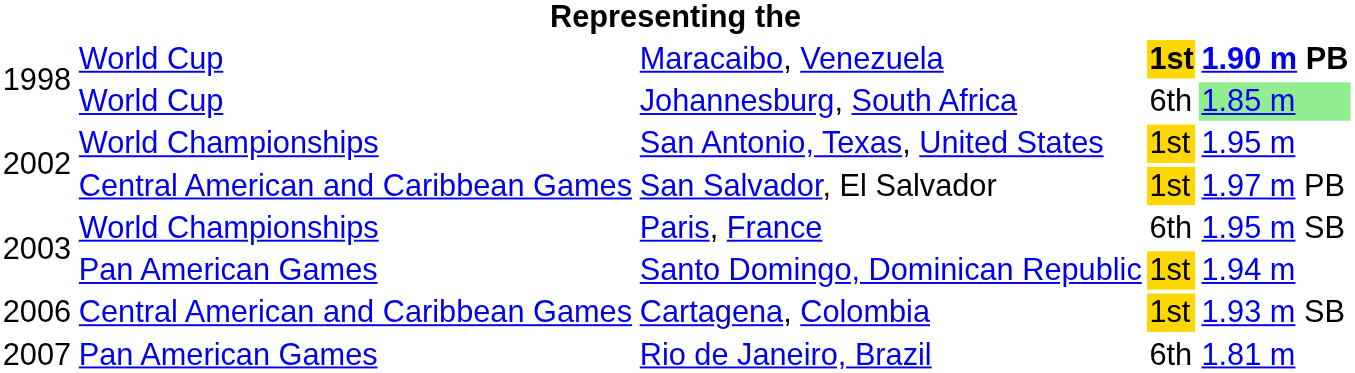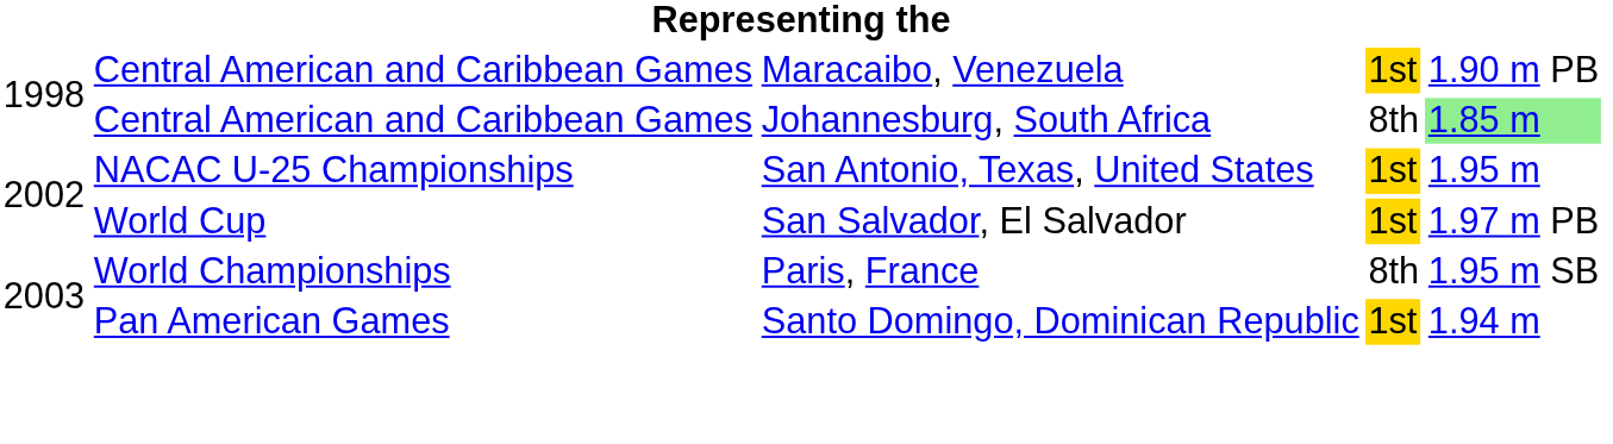Maracaibo, Venezuela | column 2: World Cup -> Central American and Caribbean Games
Maracaibo, Venezuela | column 4: bold -> normal
Maracaibo, Venezuela | column 5: bold -> normal
Johannesburg, South Africa | column 2: World Cup -> Central American and Caribbean Games
Johannesburg, South Africa | column 4: 6th -> 8th
San Antonio, Texas, United States | column 2: World Championships -> NACAC U-25 Championships
San Salvador, El Salvador | column 2: Central American and Caribbean Games -> World Cup
Paris, France | column 4: 6th -> 8th
- row: 2006 | Central American and Caribbean Games | Cartagena, Colombia | 1st | 1.93 m SB
- row: 2007 | Pan American Games | Rio de Janeiro, Brazil | 6th | 1.81 m
